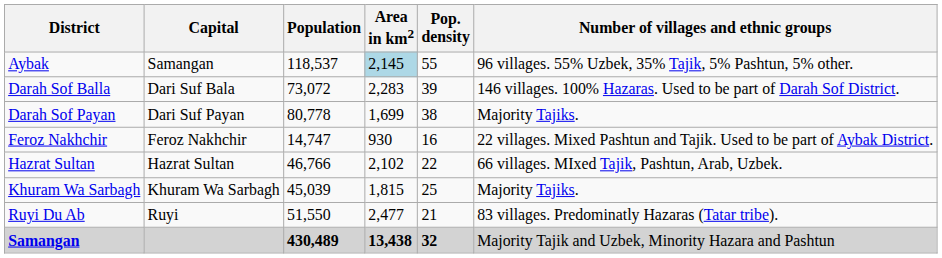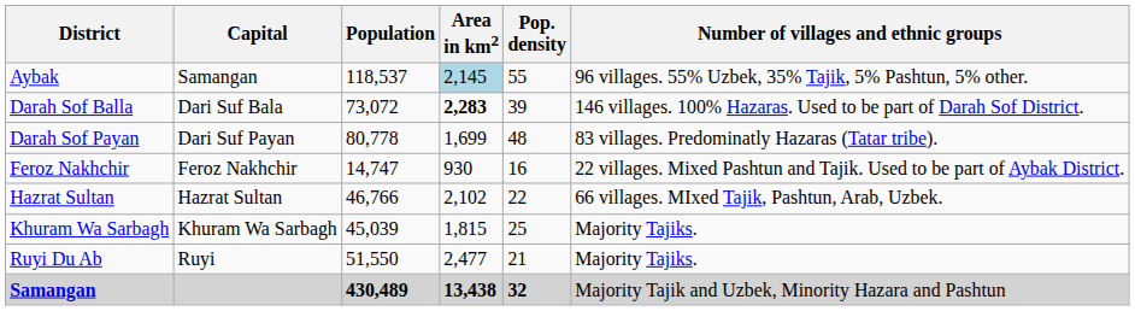Darah Sof Balla | Area in km2: normal -> bold
Darah Sof Payan | Pop. density: 38 -> 48
Darah Sof Payan | Number of villages and ethnic groups: Majority Tajiks. -> 83 villages. Predominatly Hazaras (Tatar tribe).
Ruyi Du Ab | Number of villages and ethnic groups: 83 villages. Predominatly Hazaras (Tatar tribe). -> Majority Tajiks.
